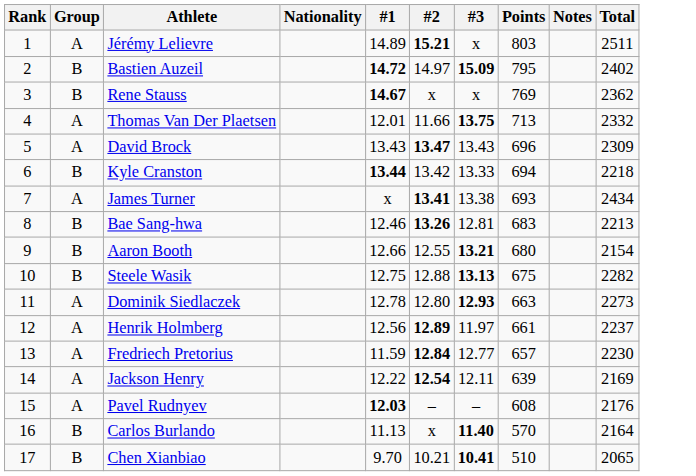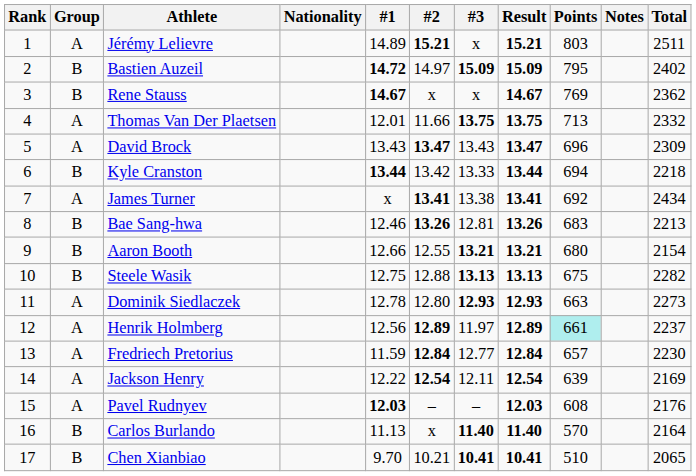+ column: Result | 15.21 | 15.09 | 14.67 | 13.75 | 13.47 | 13.44 | 13.41 | 13.26 | 13.21 | 13.13 | 12.93 | 12.89 | 12.84 | 12.54 | 12.03 | 11.40 | 10.41
James Turner | Points: 693 -> 692
Henrik Holmberg | Points: no background -> paleturquoise background
